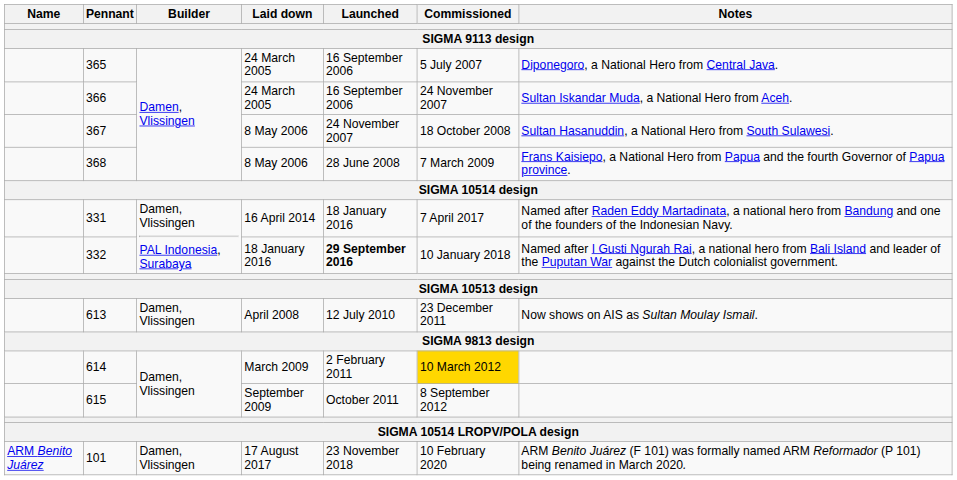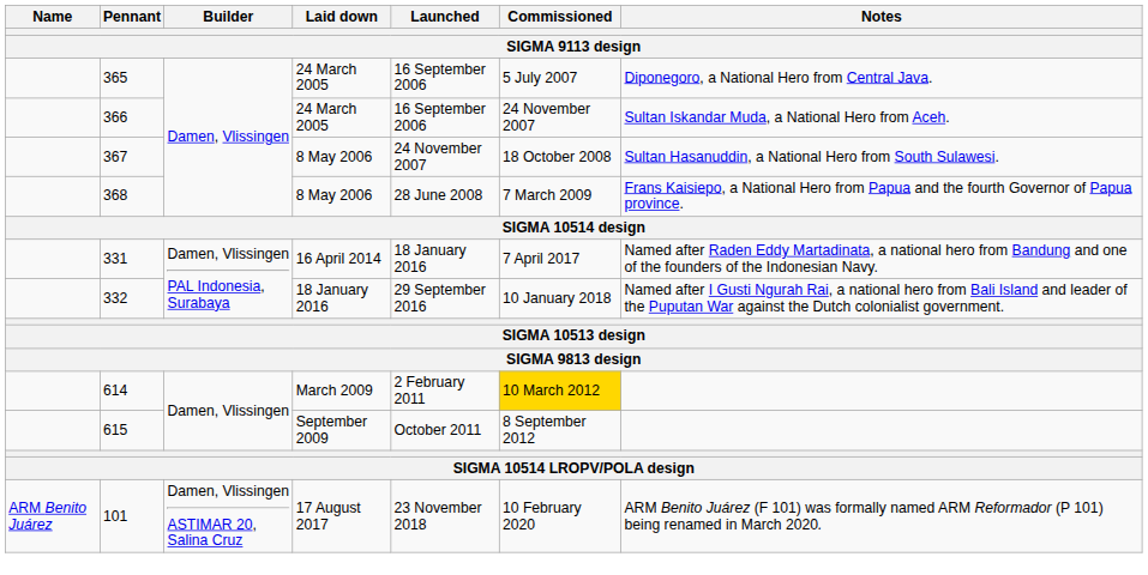332 | Launched: bold -> normal
- row: 613 | Damen, Vlissingen | April 2008 | 12 July 2010 | 23 December 2011 | Now shows on AIS as Sultan Moulay Ismail.
101 | Builder: Damen, Vlissingen -> Damen, Vlissingen ASTIMAR 20, Salina Cruz
